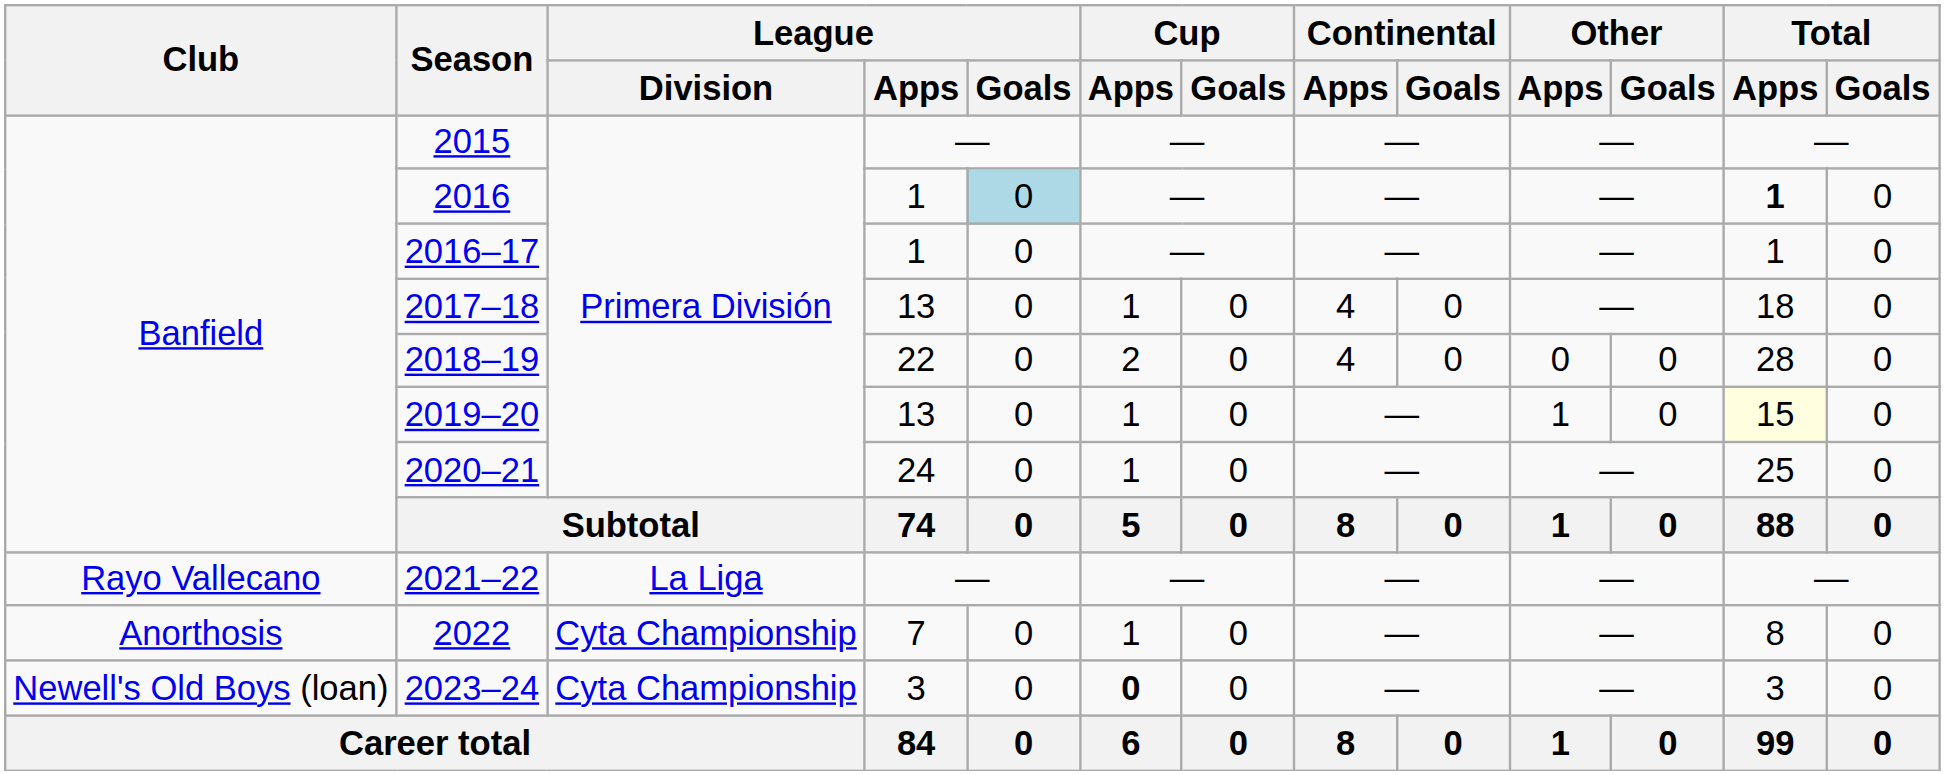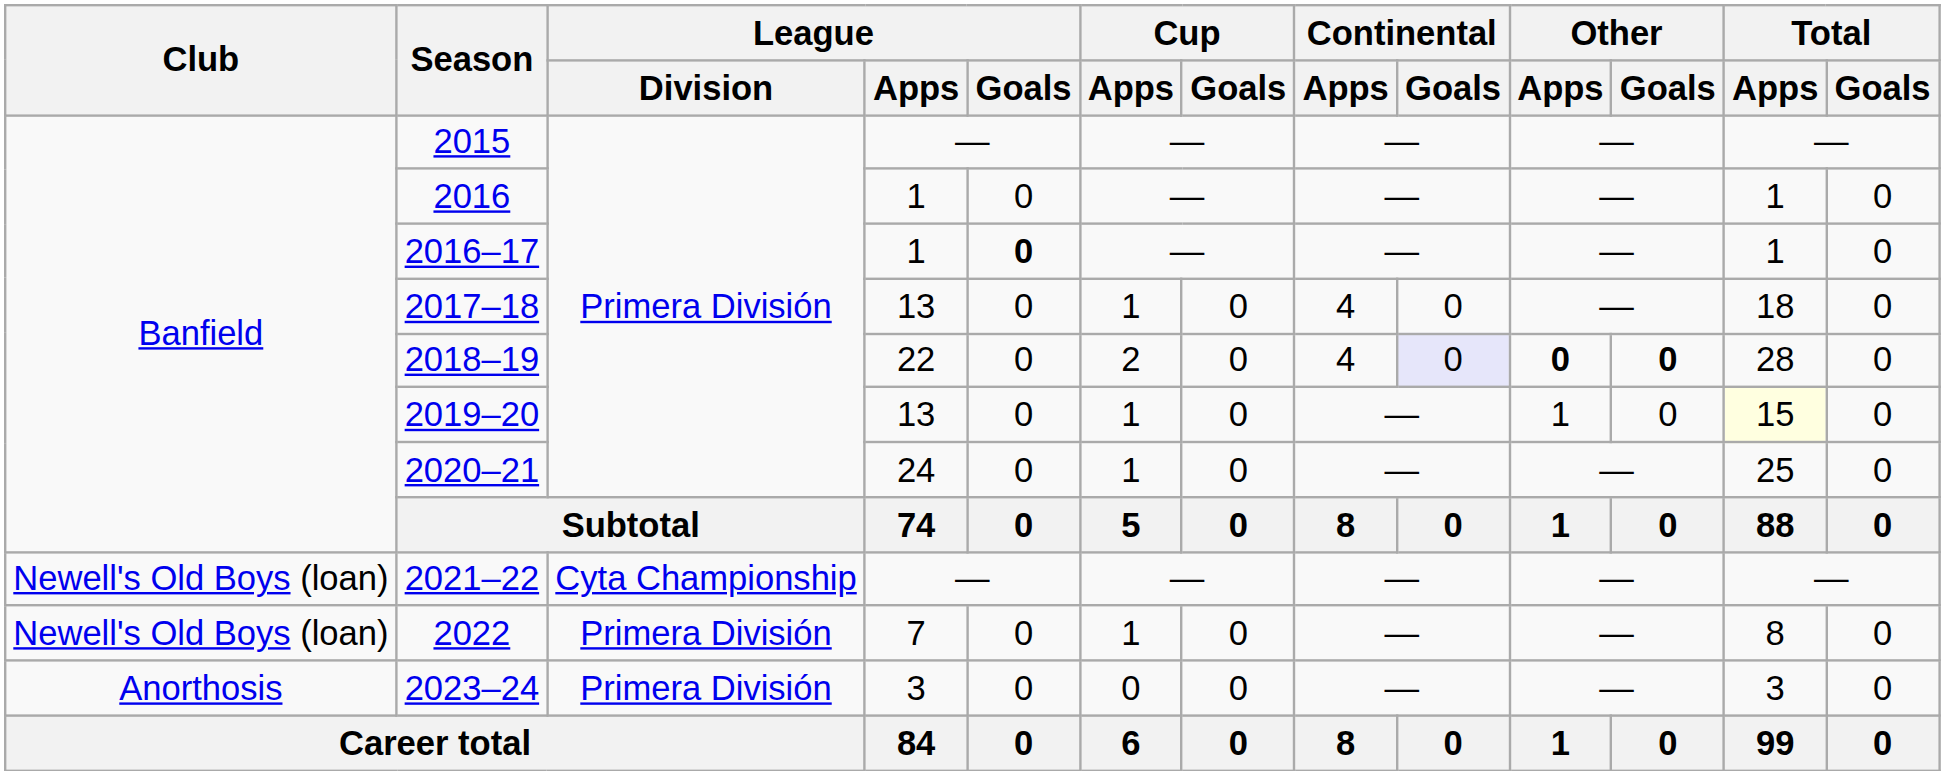2016 | League / Goals: lightblue background -> no background
2016 | Total / Apps: bold -> normal
2016–17 | League / Goals: normal -> bold
2018–19 | Continental / Goals: no background -> lavender background
2018–19 | Other / Apps: normal -> bold
2018–19 | Other / Goals: normal -> bold
2021–22 | Club: Rayo Vallecano -> Newell's Old Boys (loan)
2021–22 | League / Division: La Liga -> Cyta Championship
2022 | Club: Anorthosis -> Newell's Old Boys (loan)
2022 | League / Division: Cyta Championship -> Primera División
2023–24 | Club: Newell's Old Boys (loan) -> Anorthosis
2023–24 | League / Division: Cyta Championship -> Primera División
2023–24 | Cup / Apps: bold -> normal
